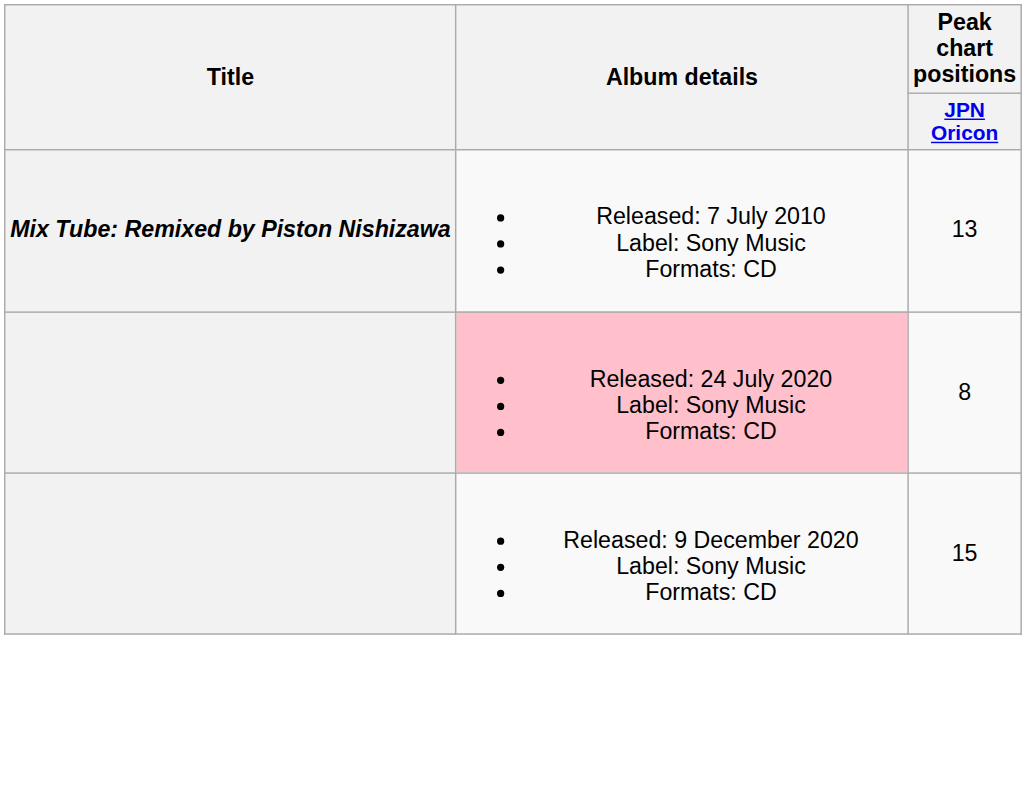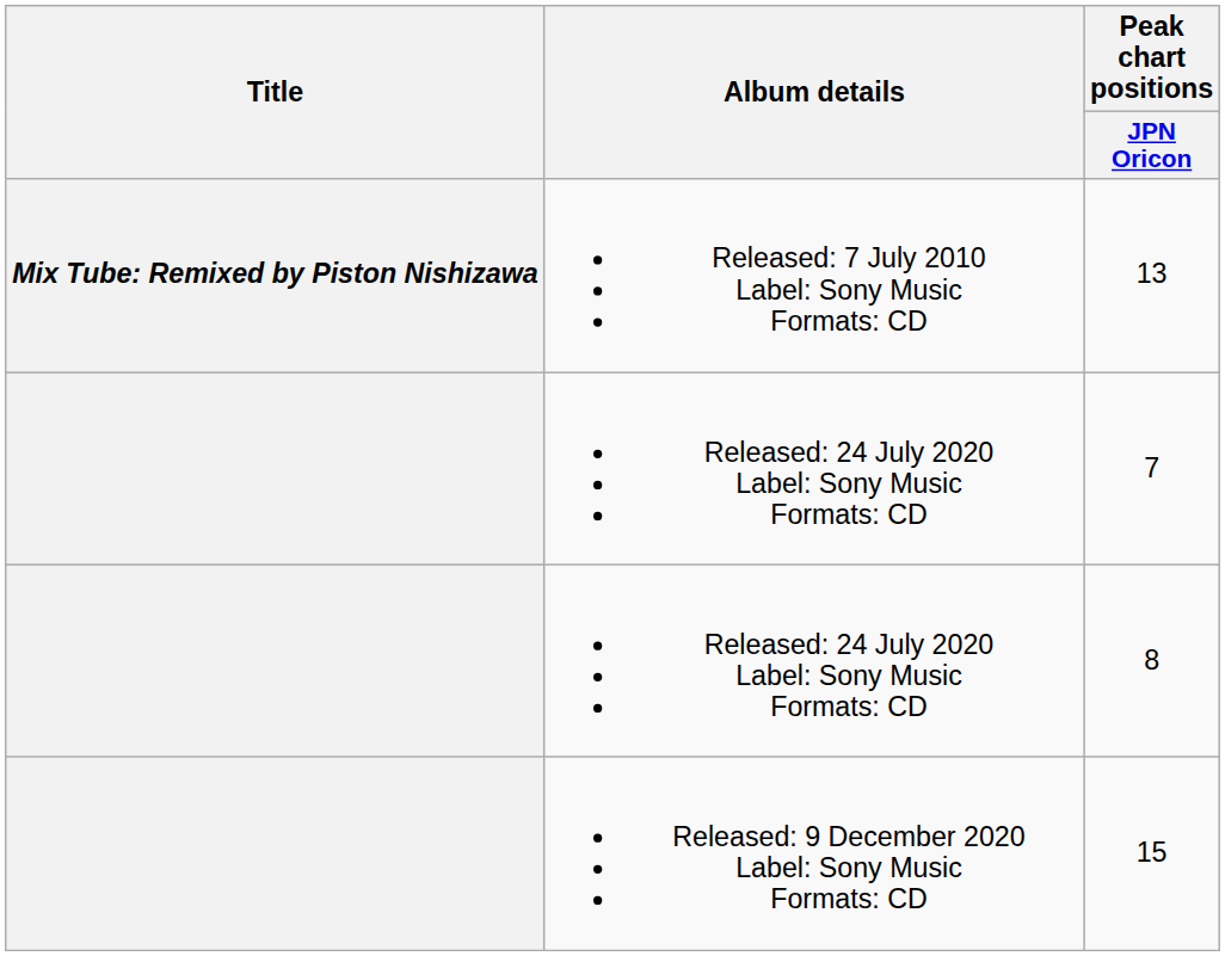+ row: Released: 24 July 2020 Label: Sony Music Formats: CD | 7
8 | Album details: pink background -> no background
